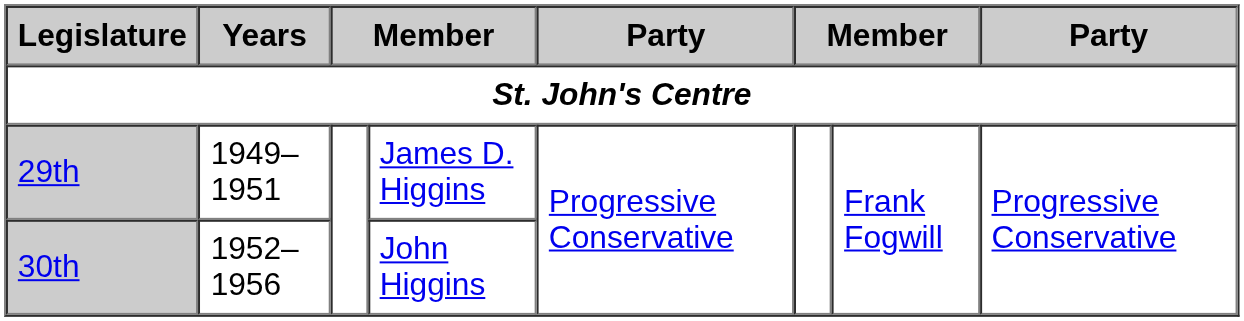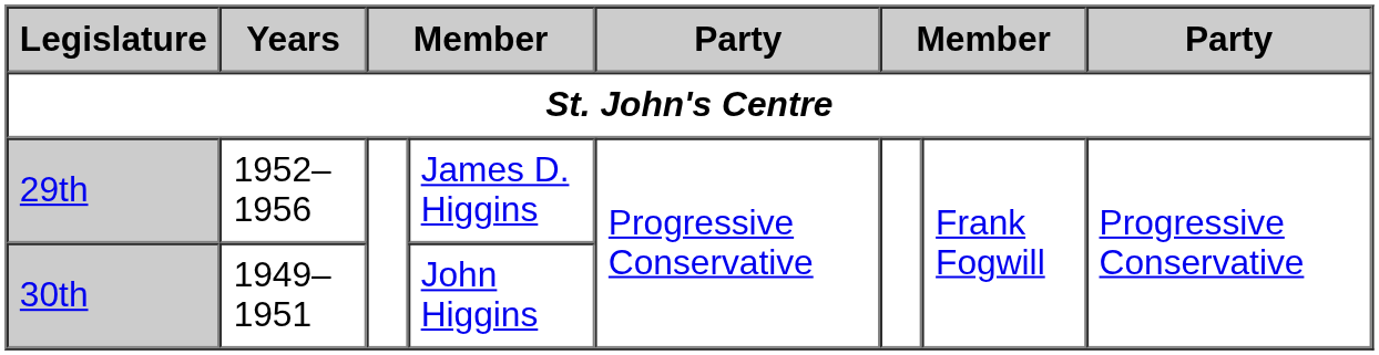29th | Years: 1949–1951 -> 1952–1956
30th | Years: 1952–1956 -> 1949–1951
